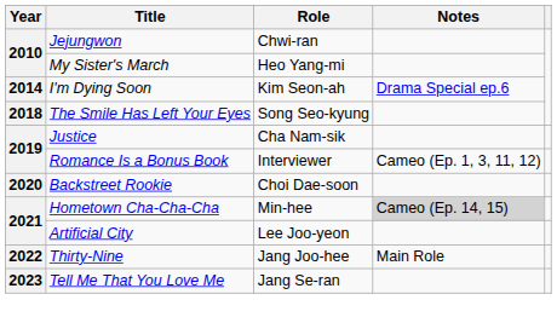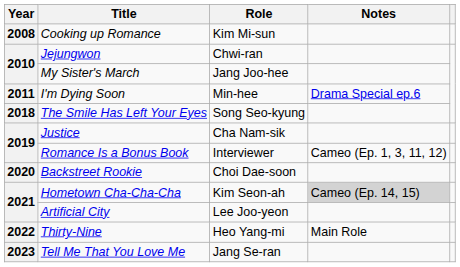+ row: 2008 | Cooking up Romance | Kim Mi-sun
My Sister's March | Role: Heo Yang-mi -> Jang Joo-hee
I'm Dying Soon | Year: 2014 -> 2011
I'm Dying Soon | Role: Kim Seon-ah -> Min-hee
Hometown Cha-Cha-Cha | Role: Min-hee -> Kim Seon-ah
Thirty-Nine | Role: Jang Joo-hee -> Heo Yang-mi
